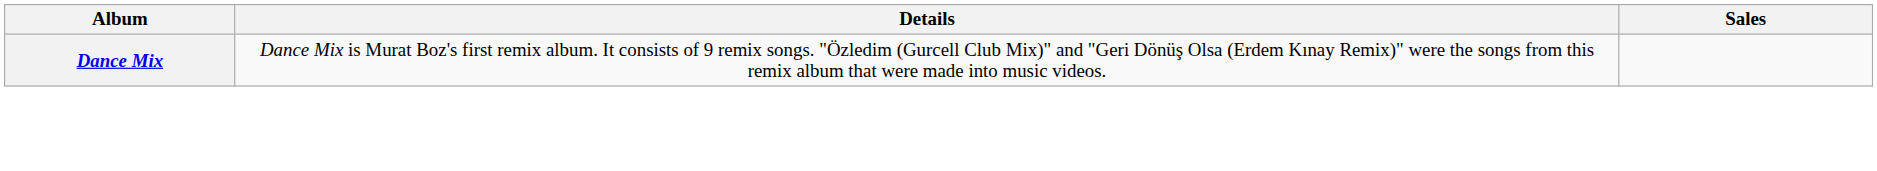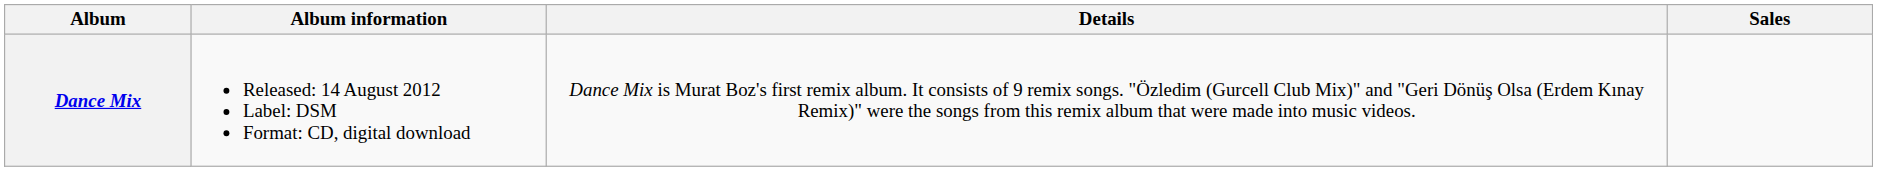+ column: Album information | Released: 14 August 2012 Label: DSM Format: CD, digital download
